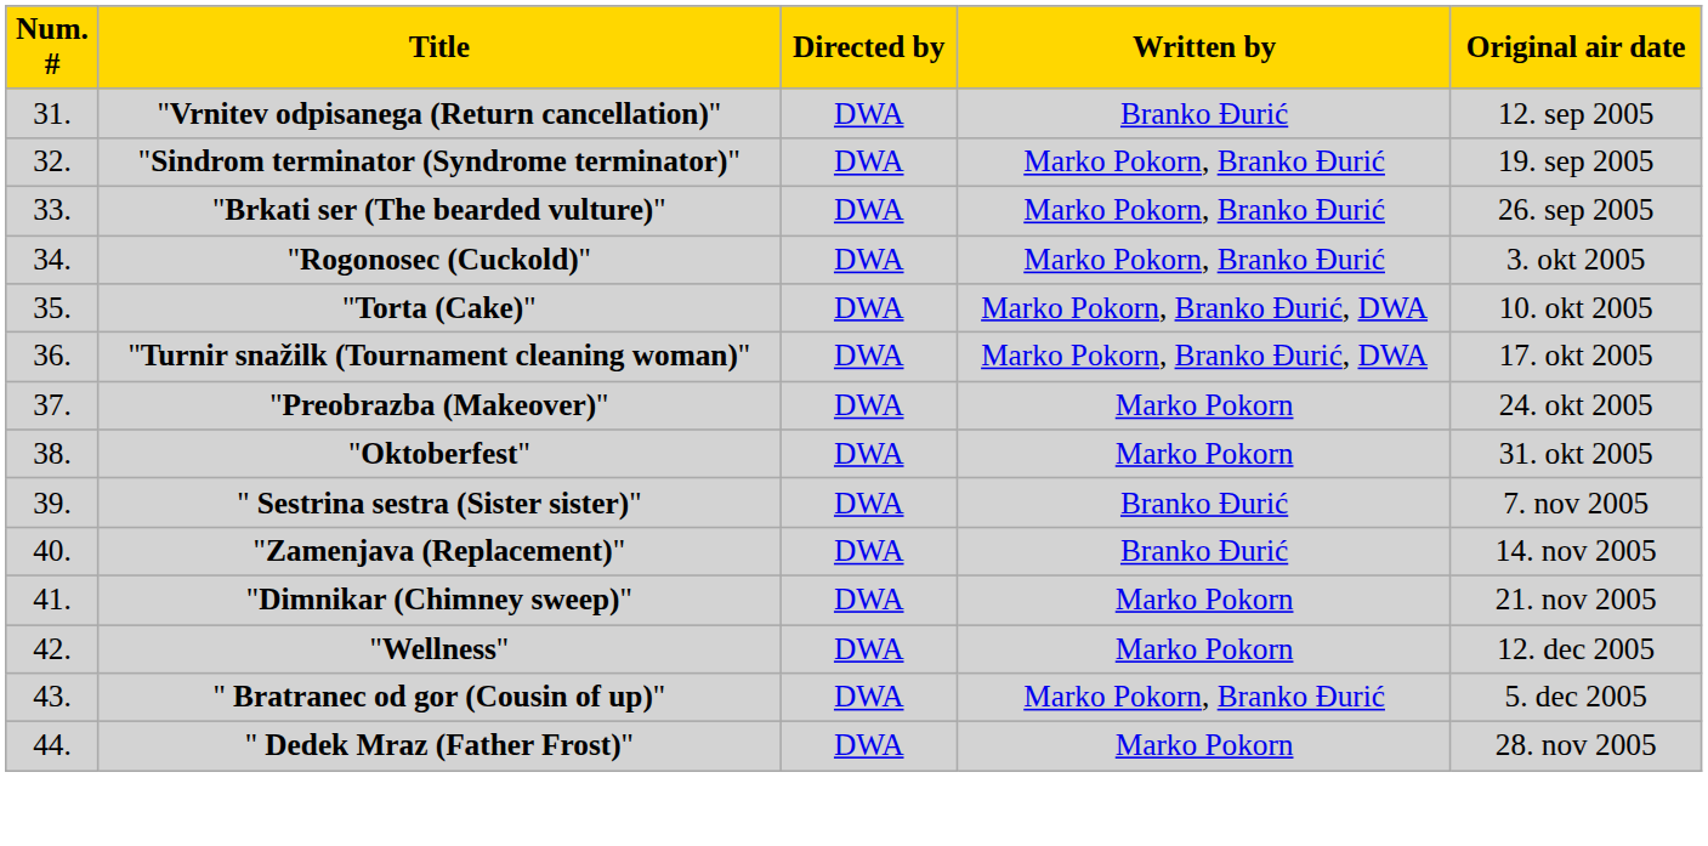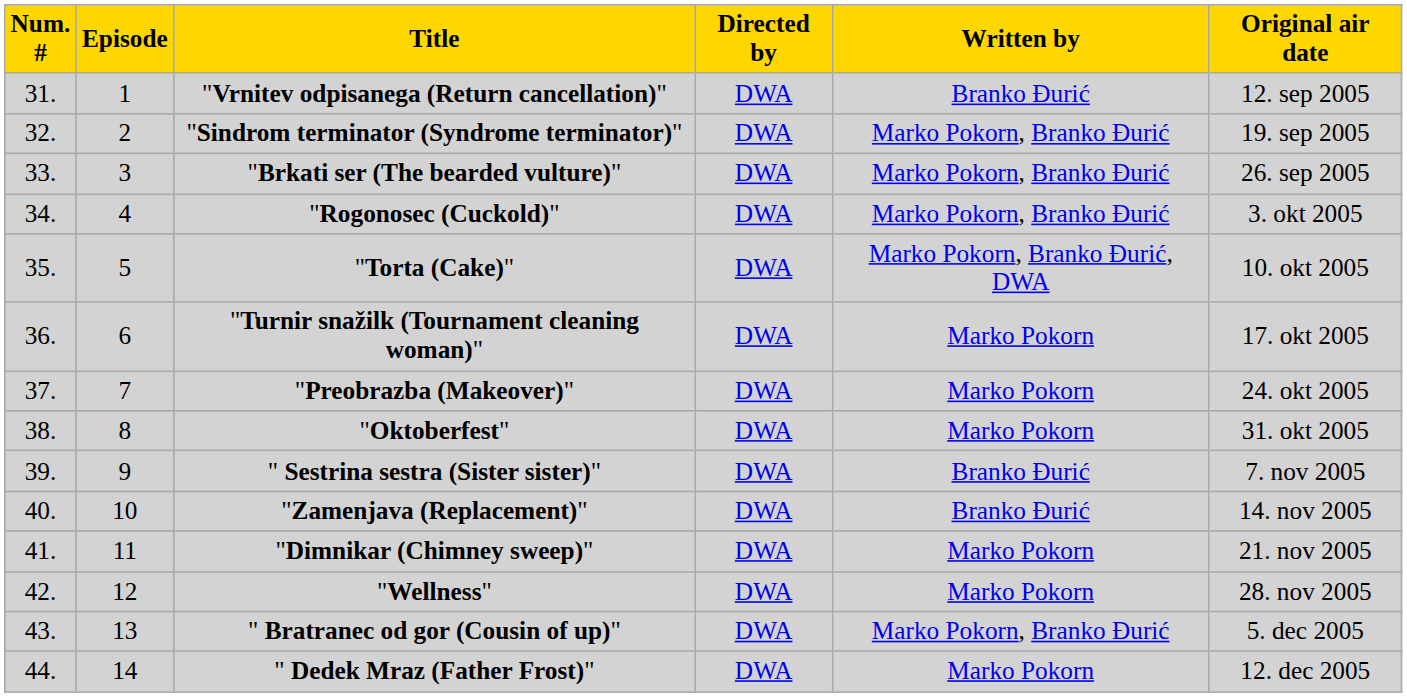+ column: Episode | 1 | 2 | 3 | 4 | 5 | 6 | 7 | 8 | 9 | 10 | 11 | 12 | 13 | 14
"Turnir snažilk (Tournament cleaning woman)" | Written by: Marko Pokorn, Branko Đurić, DWA -> Marko Pokorn
"Wellness" | Original air date: 12. dec 2005 -> 28. nov 2005
" Dedek Mraz (Father Frost)" | Original air date: 28. nov 2005 -> 12. dec 2005
